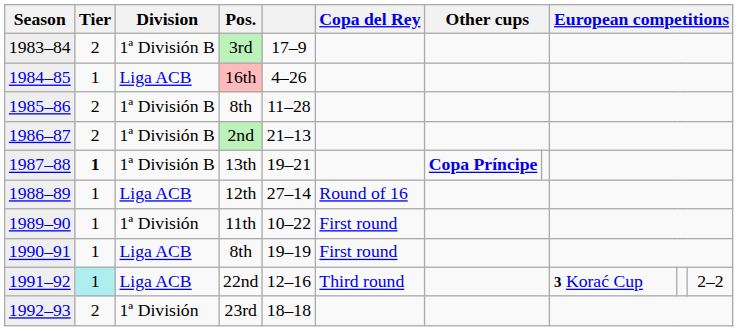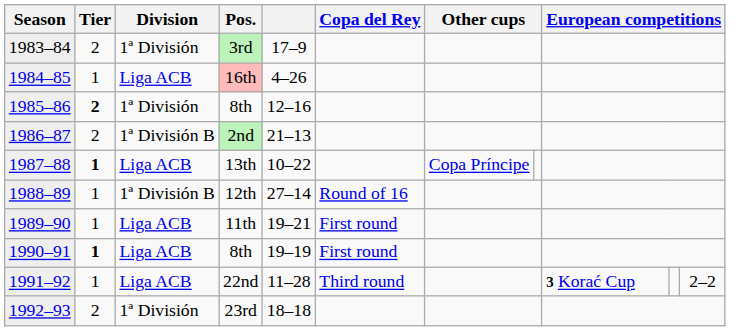3rd | Division: 1ª División B -> 1ª División
1985–86 / 8th | Tier: normal -> bold
1985–86 / 8th | Division: 1ª División B -> 1ª División
1985–86 / 8th | column 5: 11–28 -> 12–16
13th | Division: 1ª División B -> Liga ACB
13th | column 5: 19–21 -> 10–22
13th | column 7: bold -> normal
12th | Division: Liga ACB -> 1ª División B
11th | Division: 1ª División -> Liga ACB
11th | column 5: 10–22 -> 19–21
1990–91 / 8th | Tier: normal -> bold
22nd | Tier: paleturquoise background -> no background
22nd | column 5: 12–16 -> 11–28
